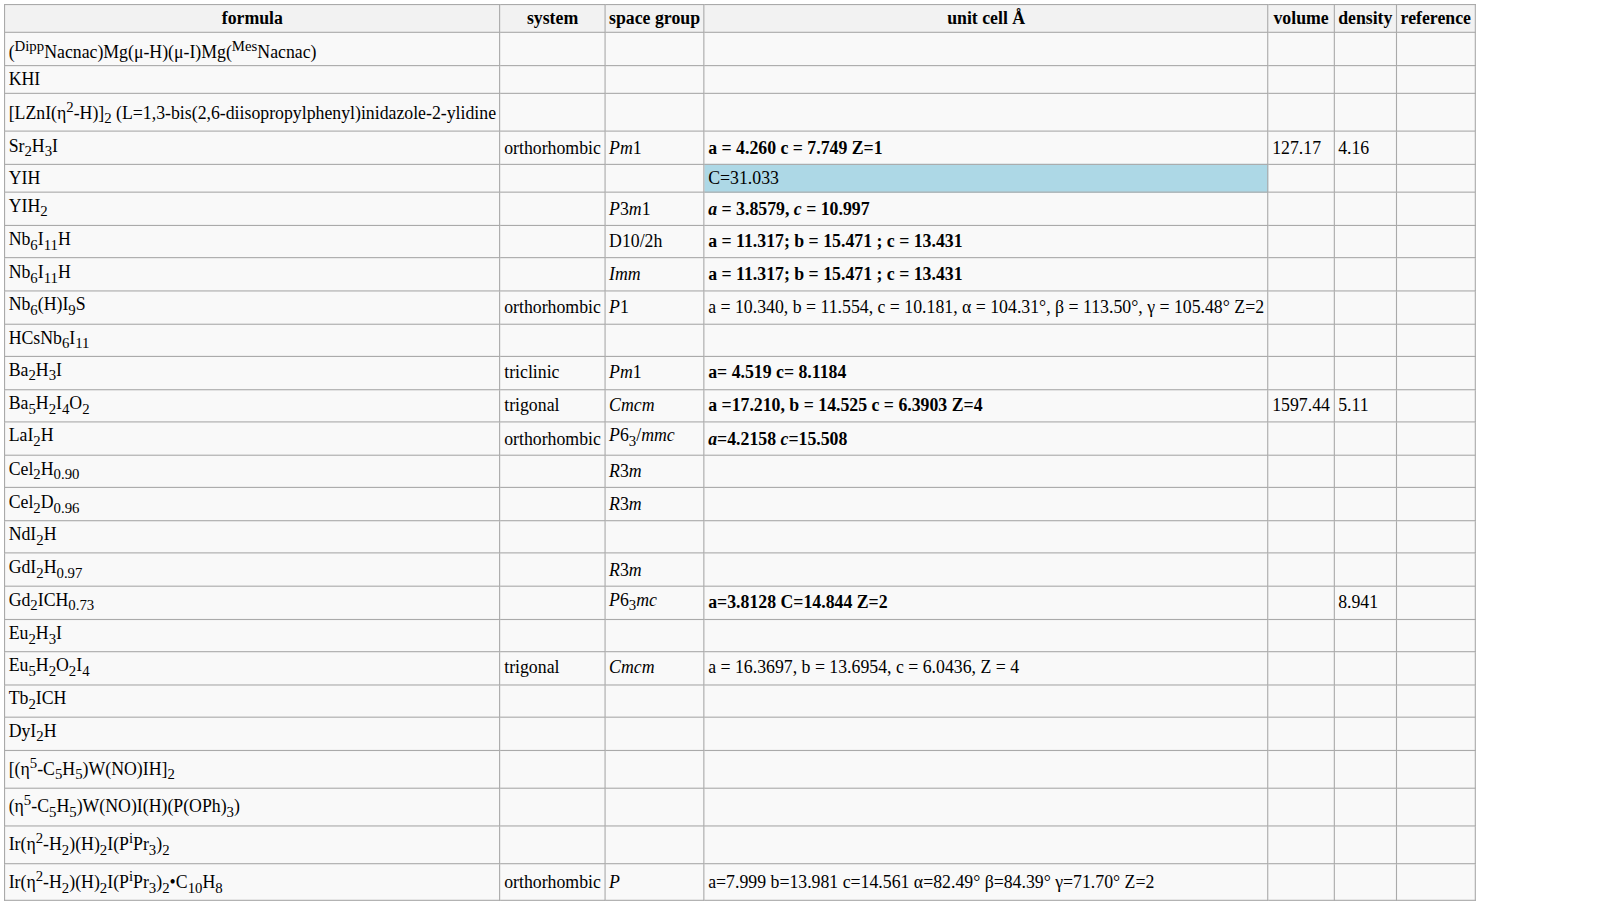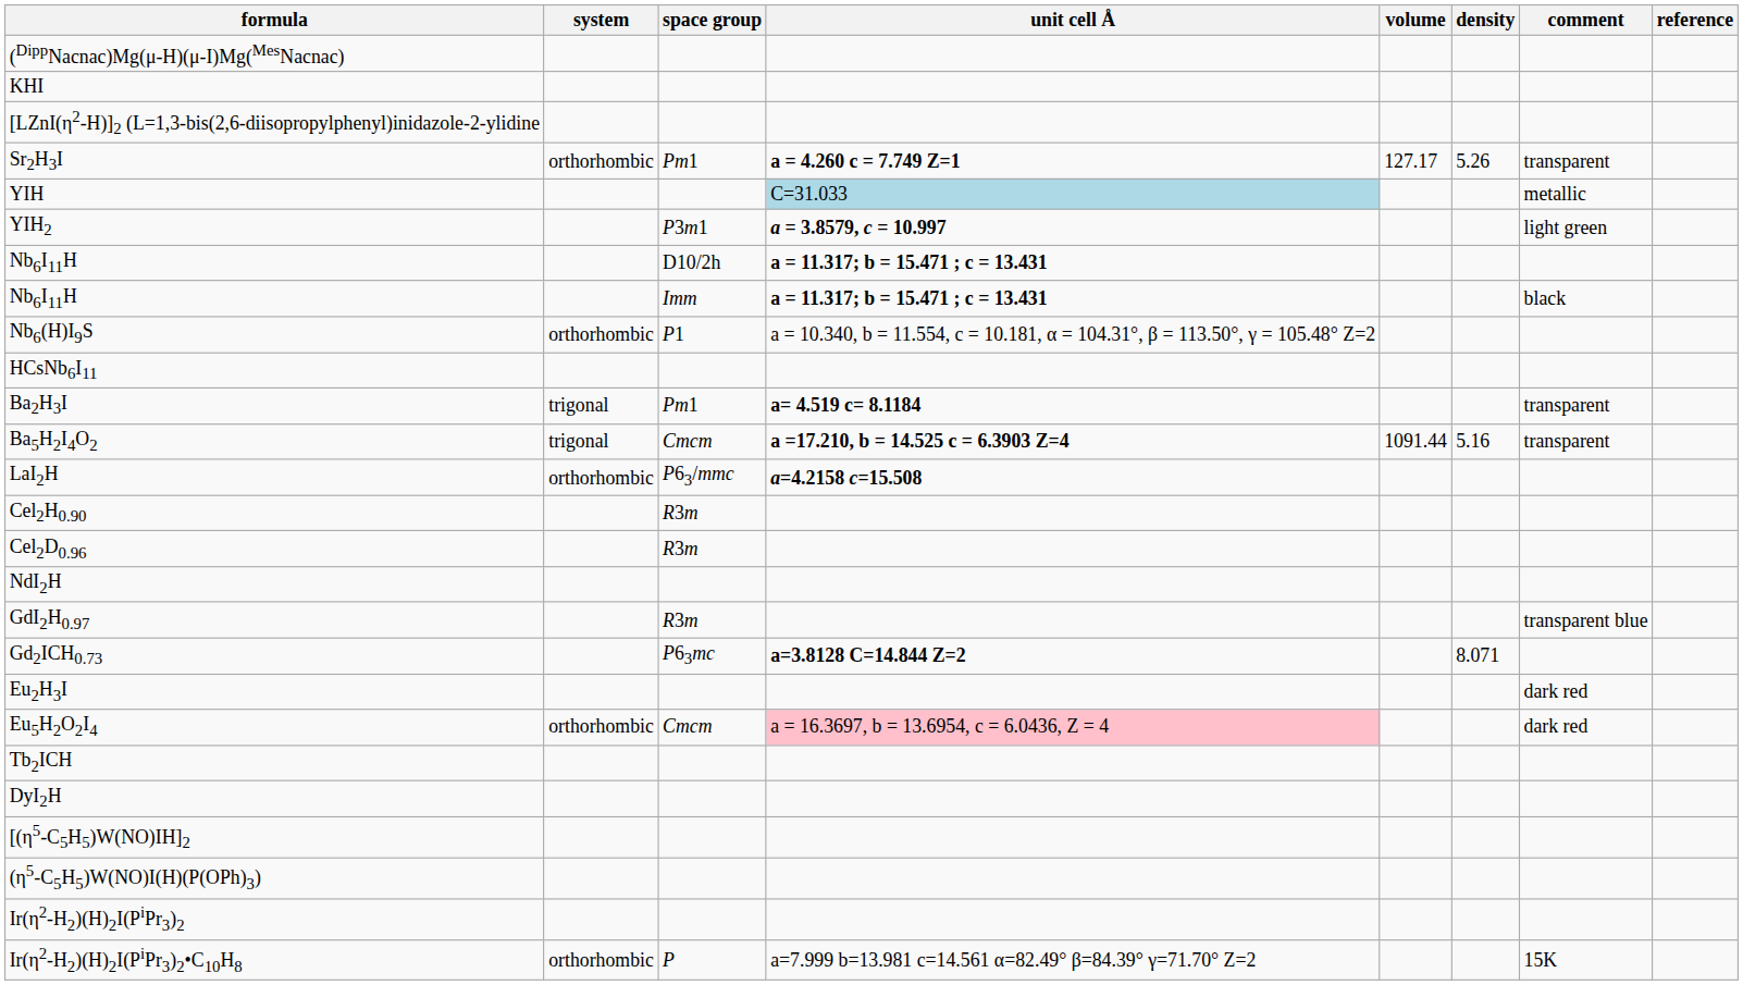+ column: comment | transparent | metallic | light green | black | transparent | transparent | transparent blue | dark red | dark red | 15K
Sr2H3I | density: 4.16 -> 5.26
Ba2H3I | system: triclinic -> trigonal
Ba5H2I4O2 | volume: 1597.44 -> 1091.44
Ba5H2I4O2 | density: 5.11 -> 5.16
Gd2ICH0.73 | density: 8.941 -> 8.071
Eu5H2O2I4 | system: trigonal -> orthorhombic
Eu5H2O2I4 | unit cell Å: no background -> pink background
